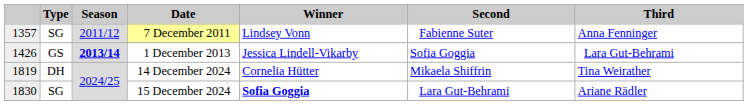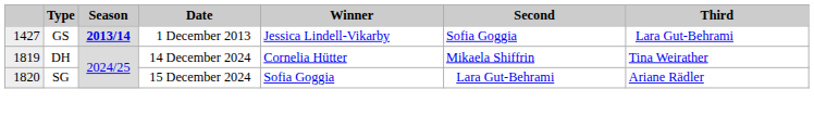- row: 1357 | SG | 2011/12 | 7 December 2011 | Lindsey Vonn | Fabienne Suter | Anna Fenninger
1 December 2013 | column 1: 1426 -> 1427
15 December 2024 | column 1: 1830 -> 1820
15 December 2024 | Winner: bold -> normal
